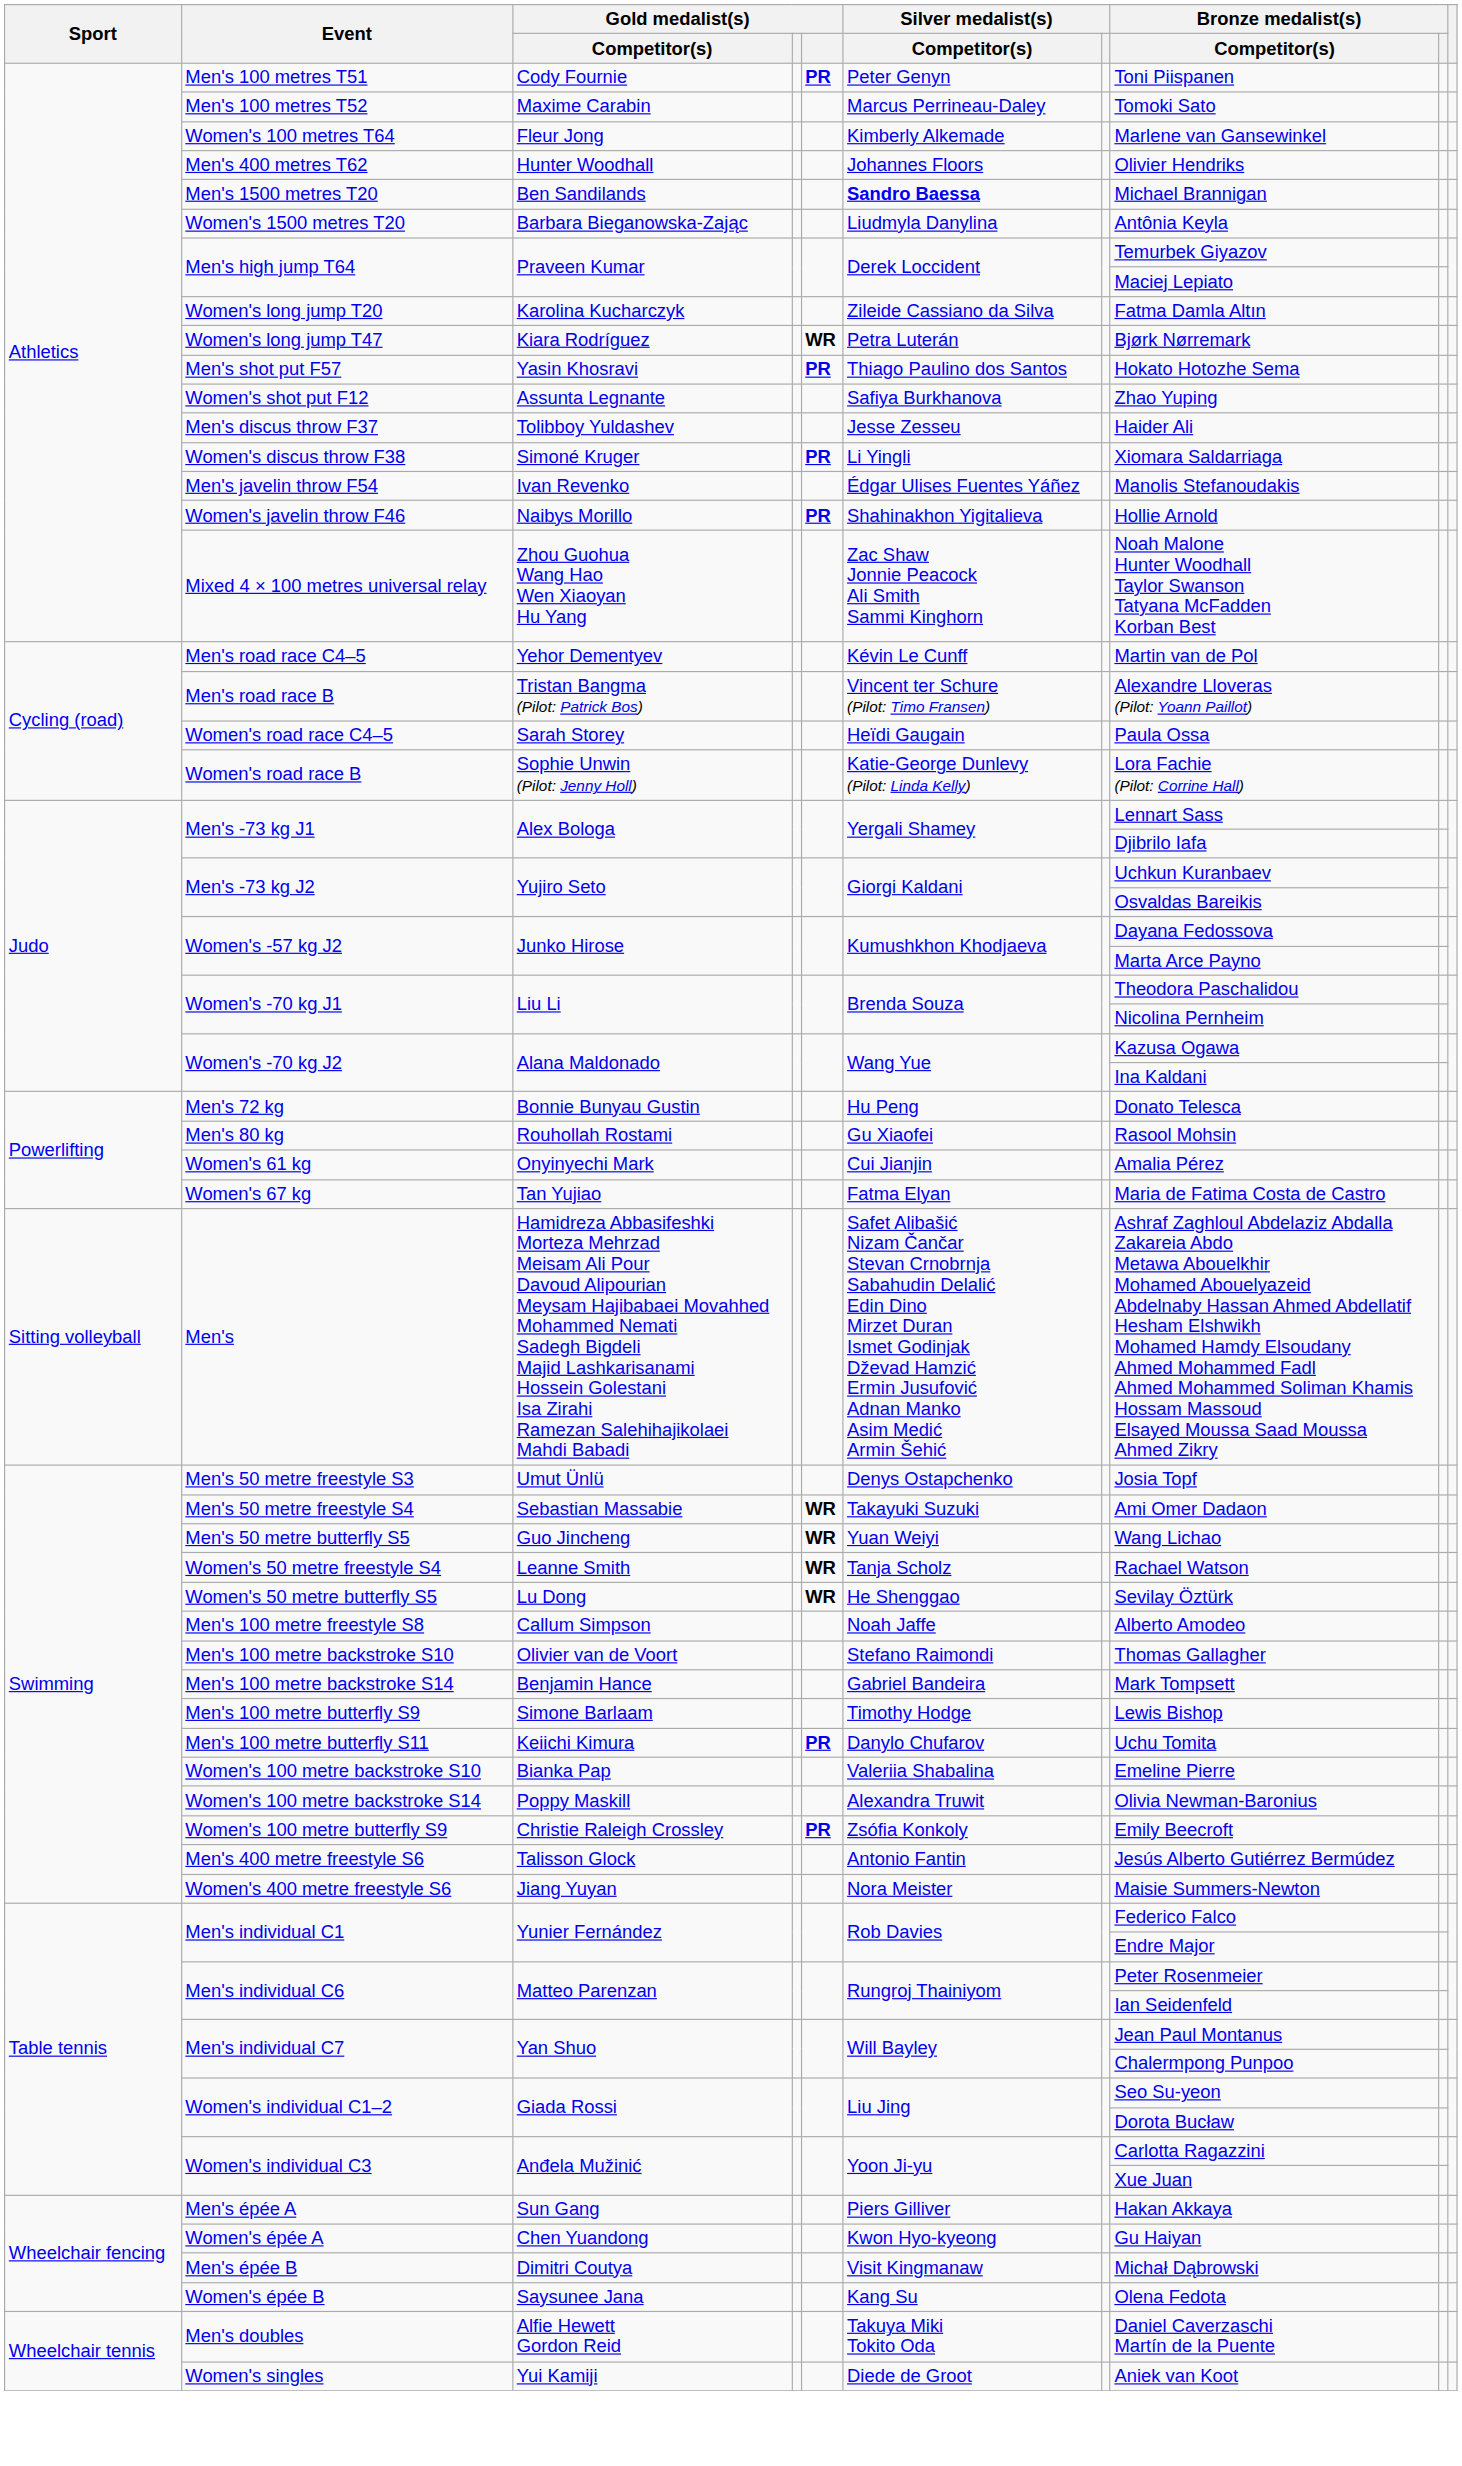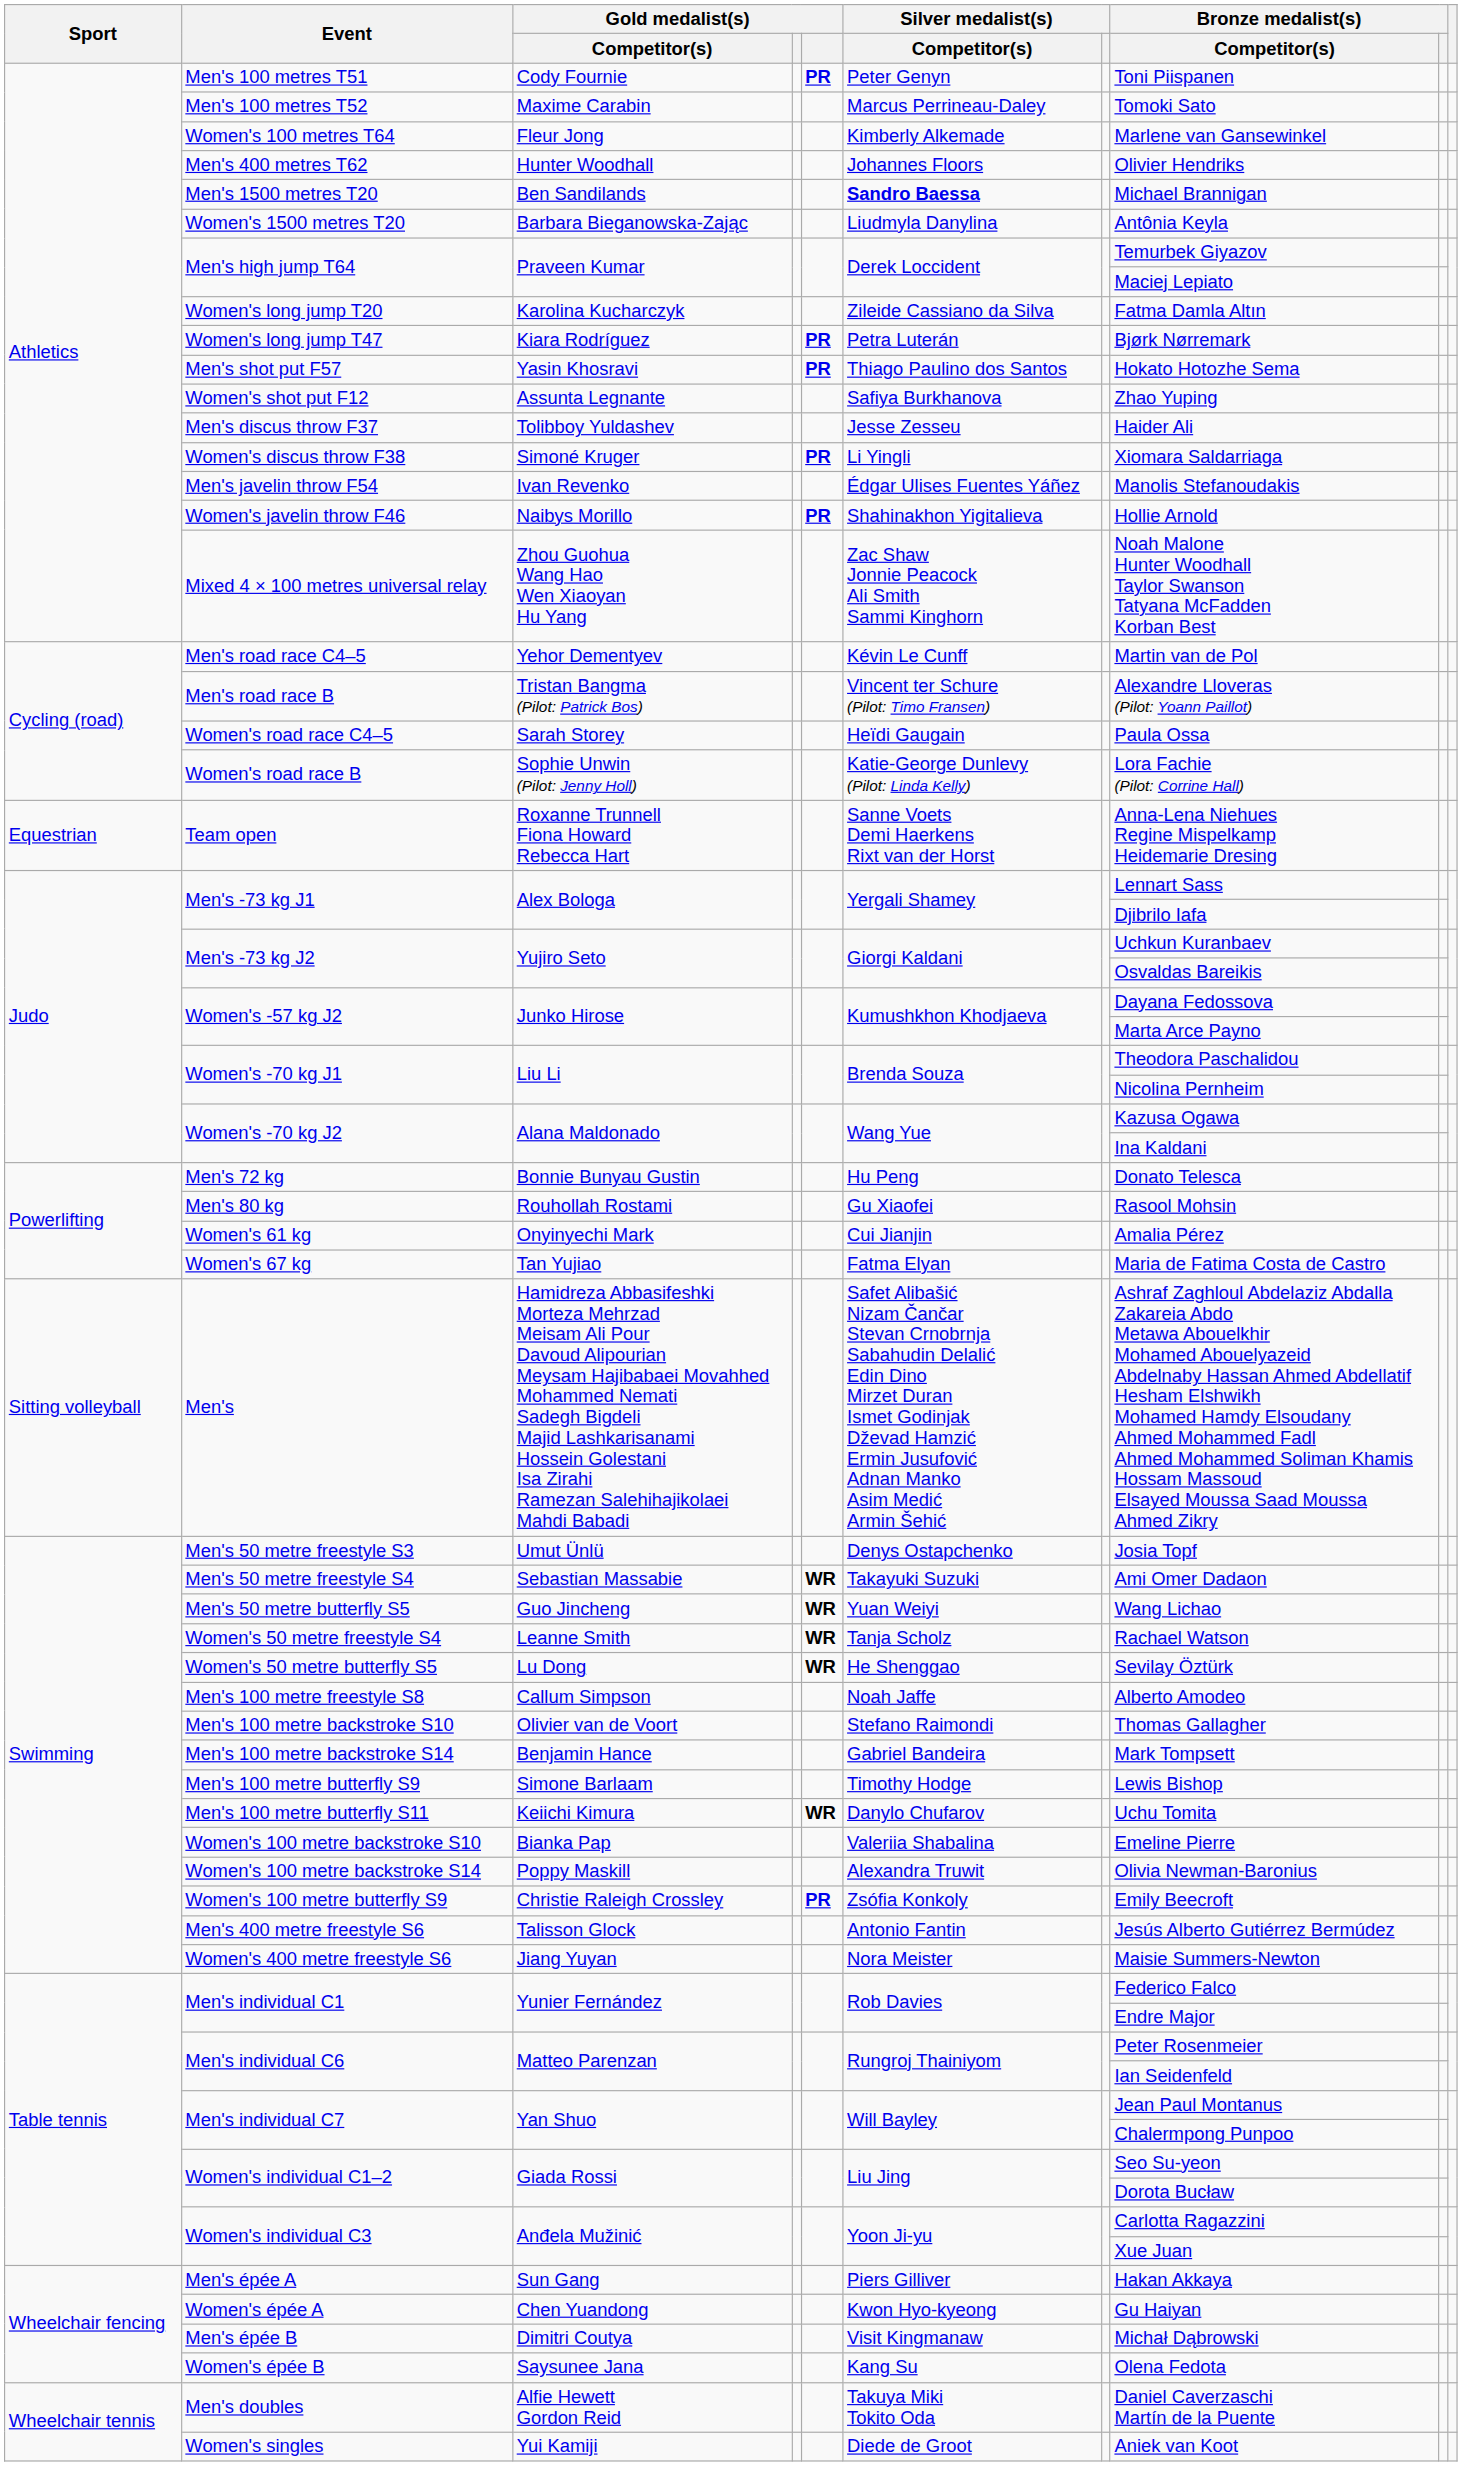Women's long jump T47 | column 5: WR -> PR
+ row: Equestrian | Team open | Roxanne Trunnell Fiona Howard Rebecca Hart | Sanne Voets Demi Haerkens Rixt van der Horst | Anna-Lena Niehues Regine Mispelkamp Heidemarie Dresing
Men's 100 metre butterfly S11 | column 5: PR -> WR
